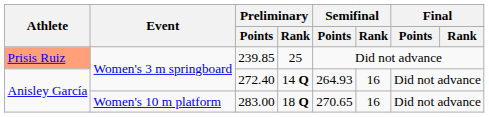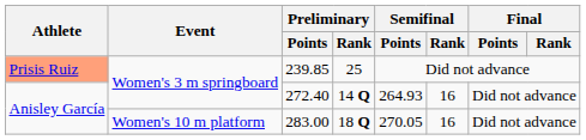283.00 | Semifinal / Points: 270.65 -> 270.05
